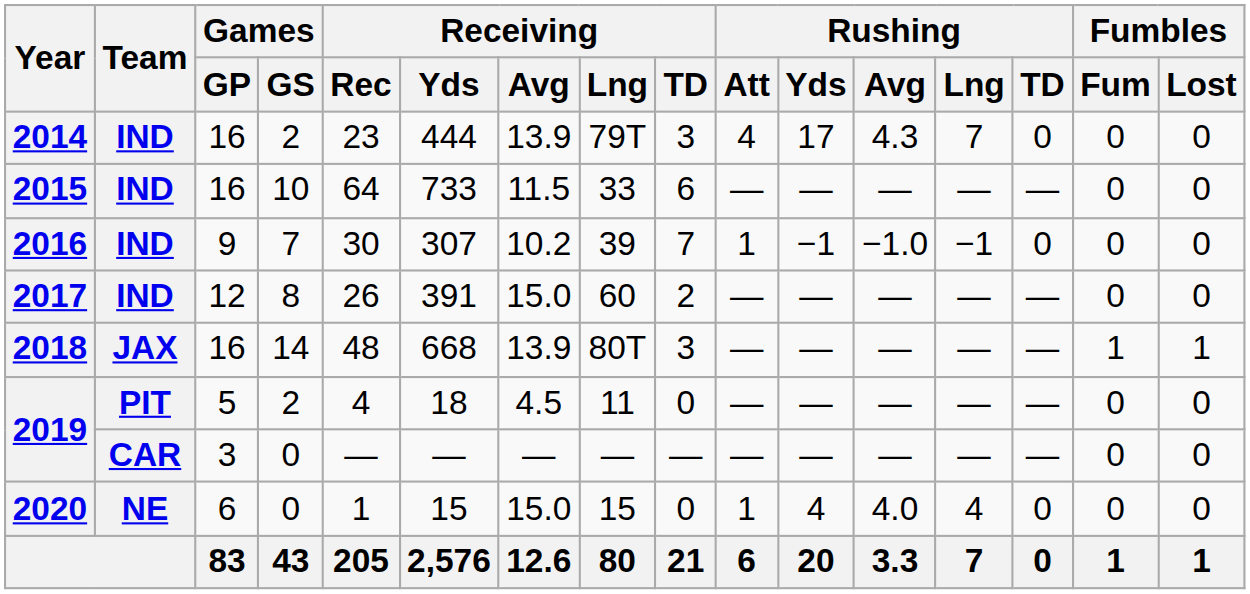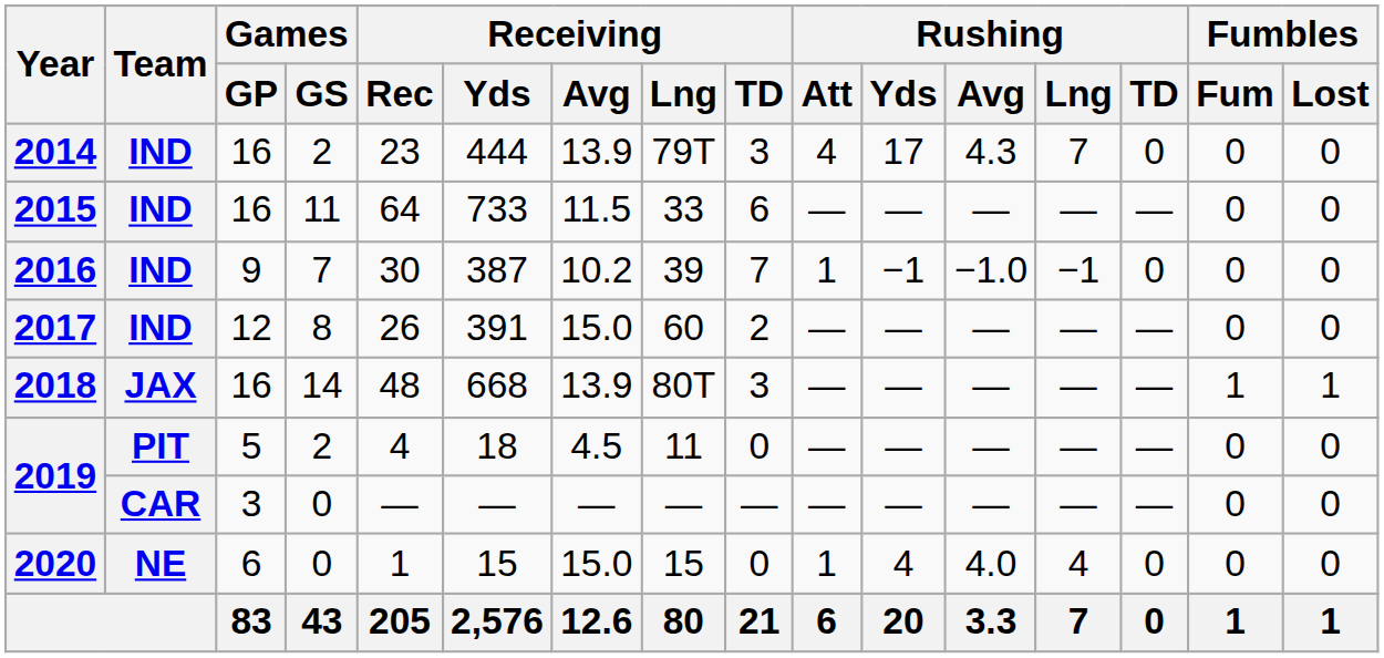2015 | Games / GS: 10 -> 11
2016 | Receiving / Yds: 307 -> 387
